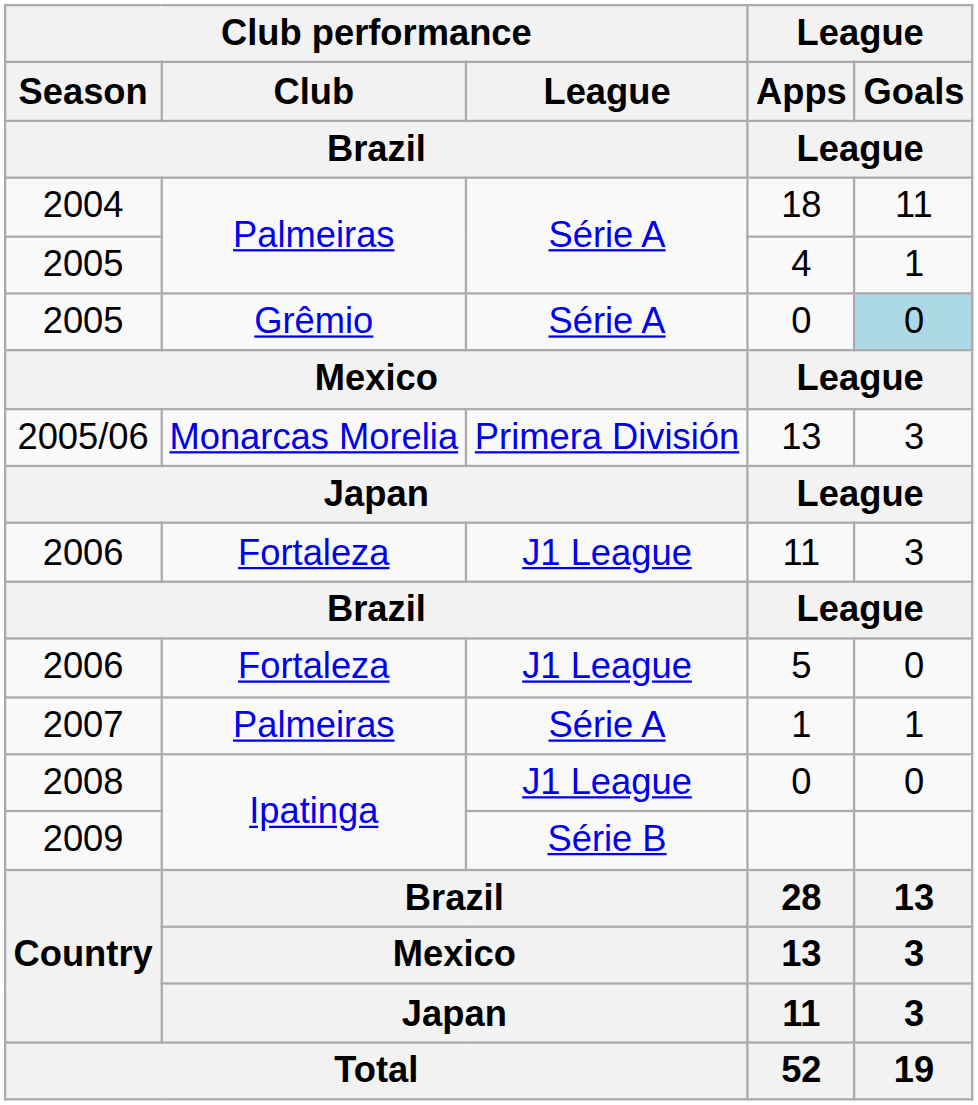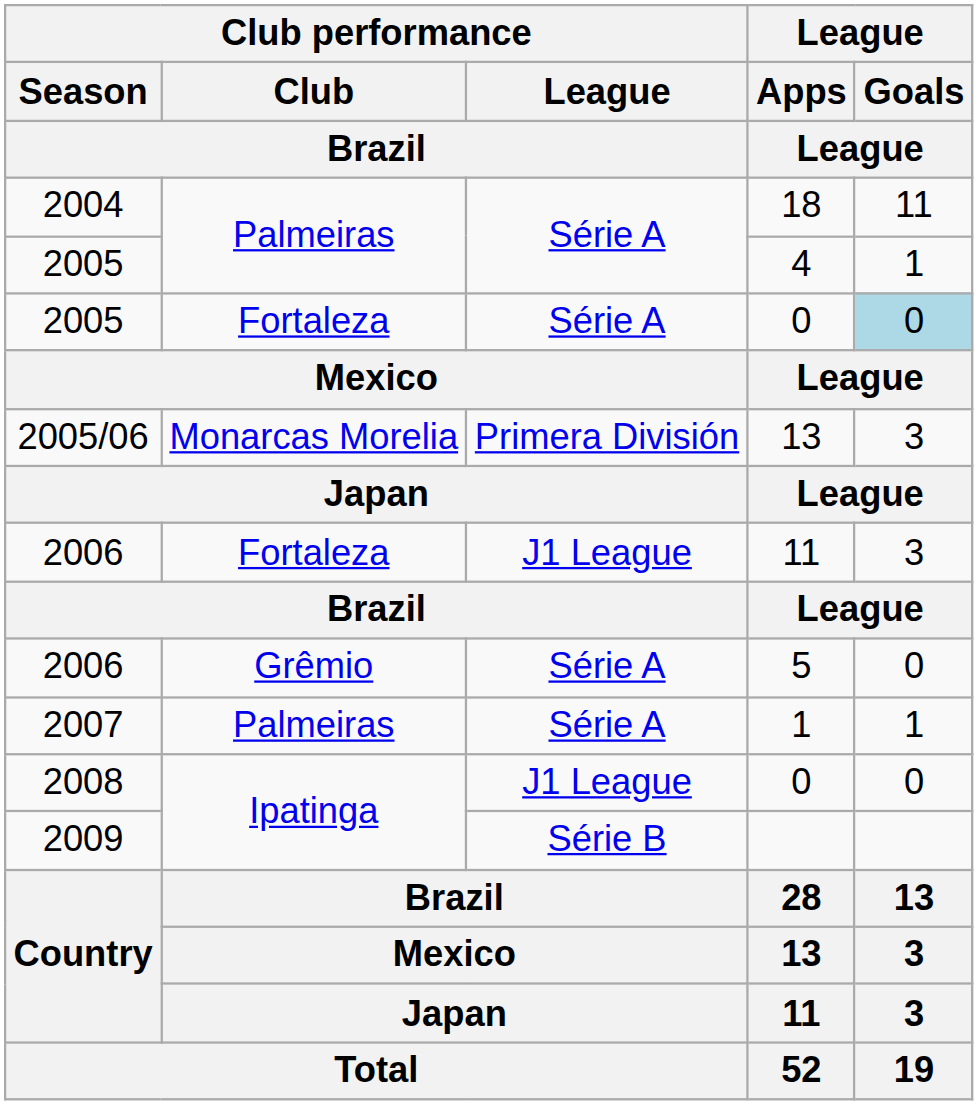2005 / 0 | Club performance / Club / Brazil: Grêmio -> Fortaleza
5 | Club performance / Club / Brazil: Fortaleza -> Grêmio
5 | Club performance / League / Brazil: J1 League -> Série A
